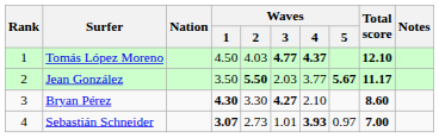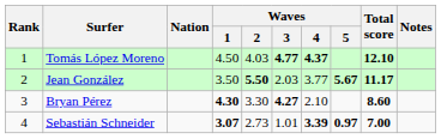Sebastián Schneider | Waves / 4: 3.93 -> 3.39
Sebastián Schneider | Waves / 5: normal -> bold
